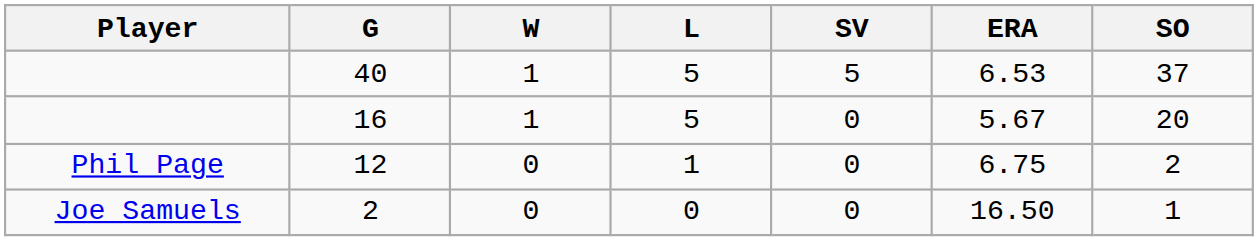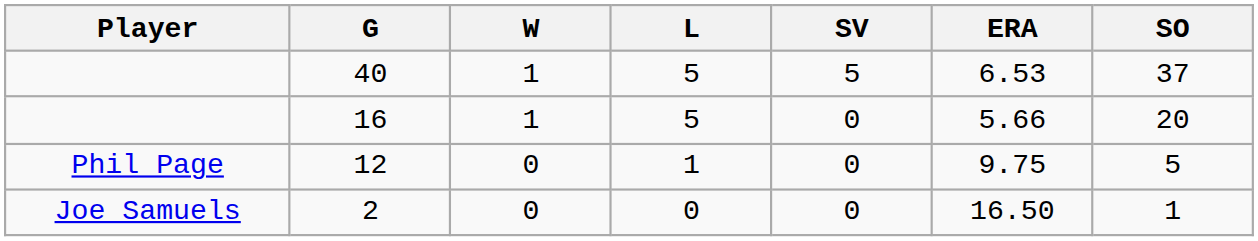16 | ERA: 5.67 -> 5.66
12 | ERA: 6.75 -> 9.75
12 | SO: 2 -> 5
